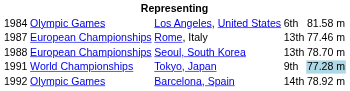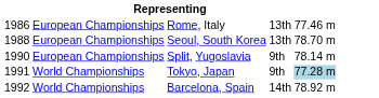- row: 1984 | Olympic Games | Los Angeles, United States | 6th | 81.58 m
Rome, Italy | column 1: 1987 -> 1986
+ row: 1990 | European Championships | Split, Yugoslavia | 9th | 78.14 m
Barcelona, Spain | column 2: Olympic Games -> World Championships
